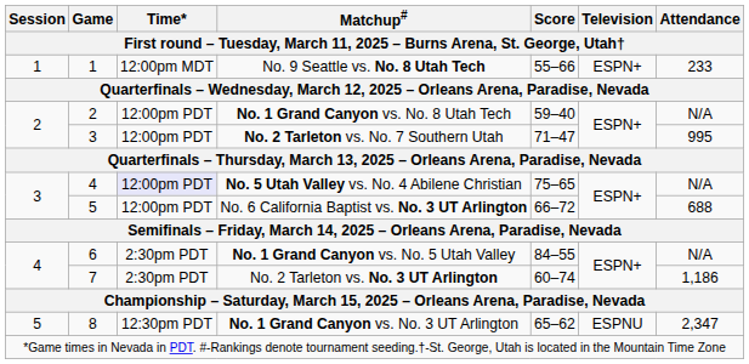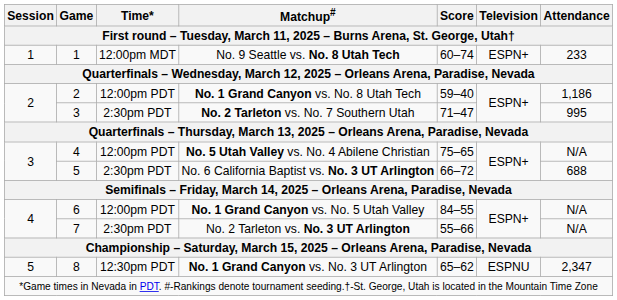No. 9 Seattle vs. No. 8 Utah Tech | Score: 55–66 -> 60–74
No. 1 Grand Canyon vs. No. 8 Utah Tech | Attendance: N/A -> 1,186
No. 2 Tarleton vs. No. 7 Southern Utah | Time*: 12:00pm PDT -> 2:30pm PDT
No. 5 Utah Valley vs. No. 4 Abilene Christian | Time*: lavender background -> no background
No. 6 California Baptist vs. No. 3 UT Arlington | Time*: 12:00pm PDT -> 2:30pm PDT
No. 1 Grand Canyon vs. No. 5 Utah Valley | Time*: 2:30pm PDT -> 12:00pm PDT
No. 2 Tarleton vs. No. 3 UT Arlington | Score: 60–74 -> 55–66
No. 2 Tarleton vs. No. 3 UT Arlington | Attendance: 1,186 -> N/A
